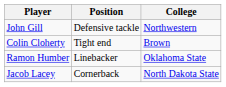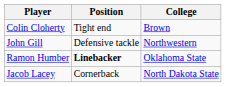rows swapped: Colin Cloherty <-> John Gill
Ramon Humber | Position: normal -> bold
